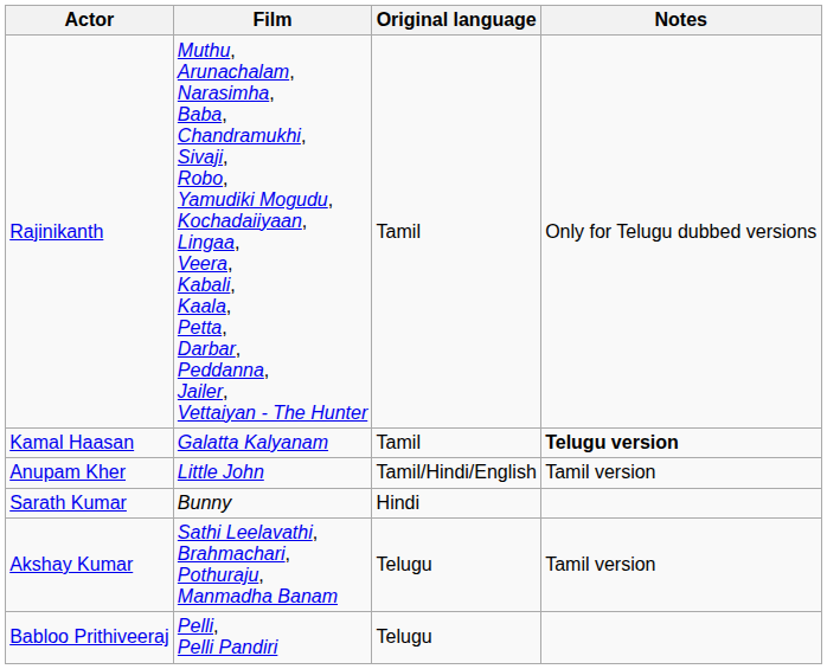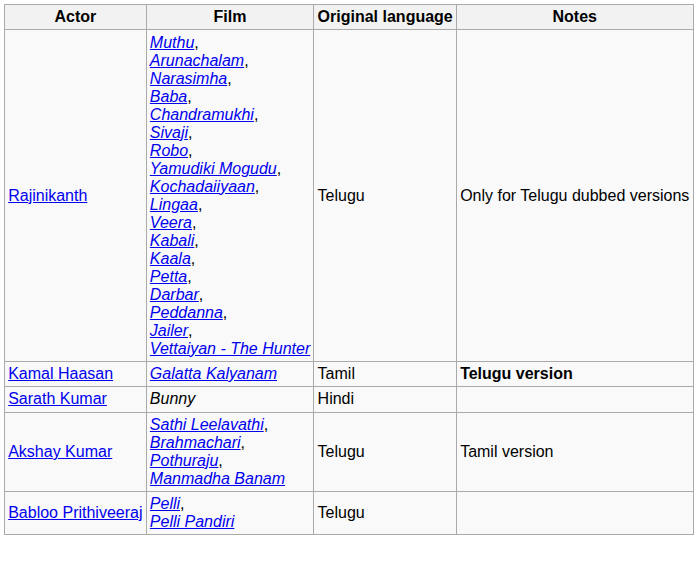Rajinikanth | Original language: Tamil -> Telugu
- row: Anupam Kher | Little John | Tamil/Hindi/English | Tamil version
